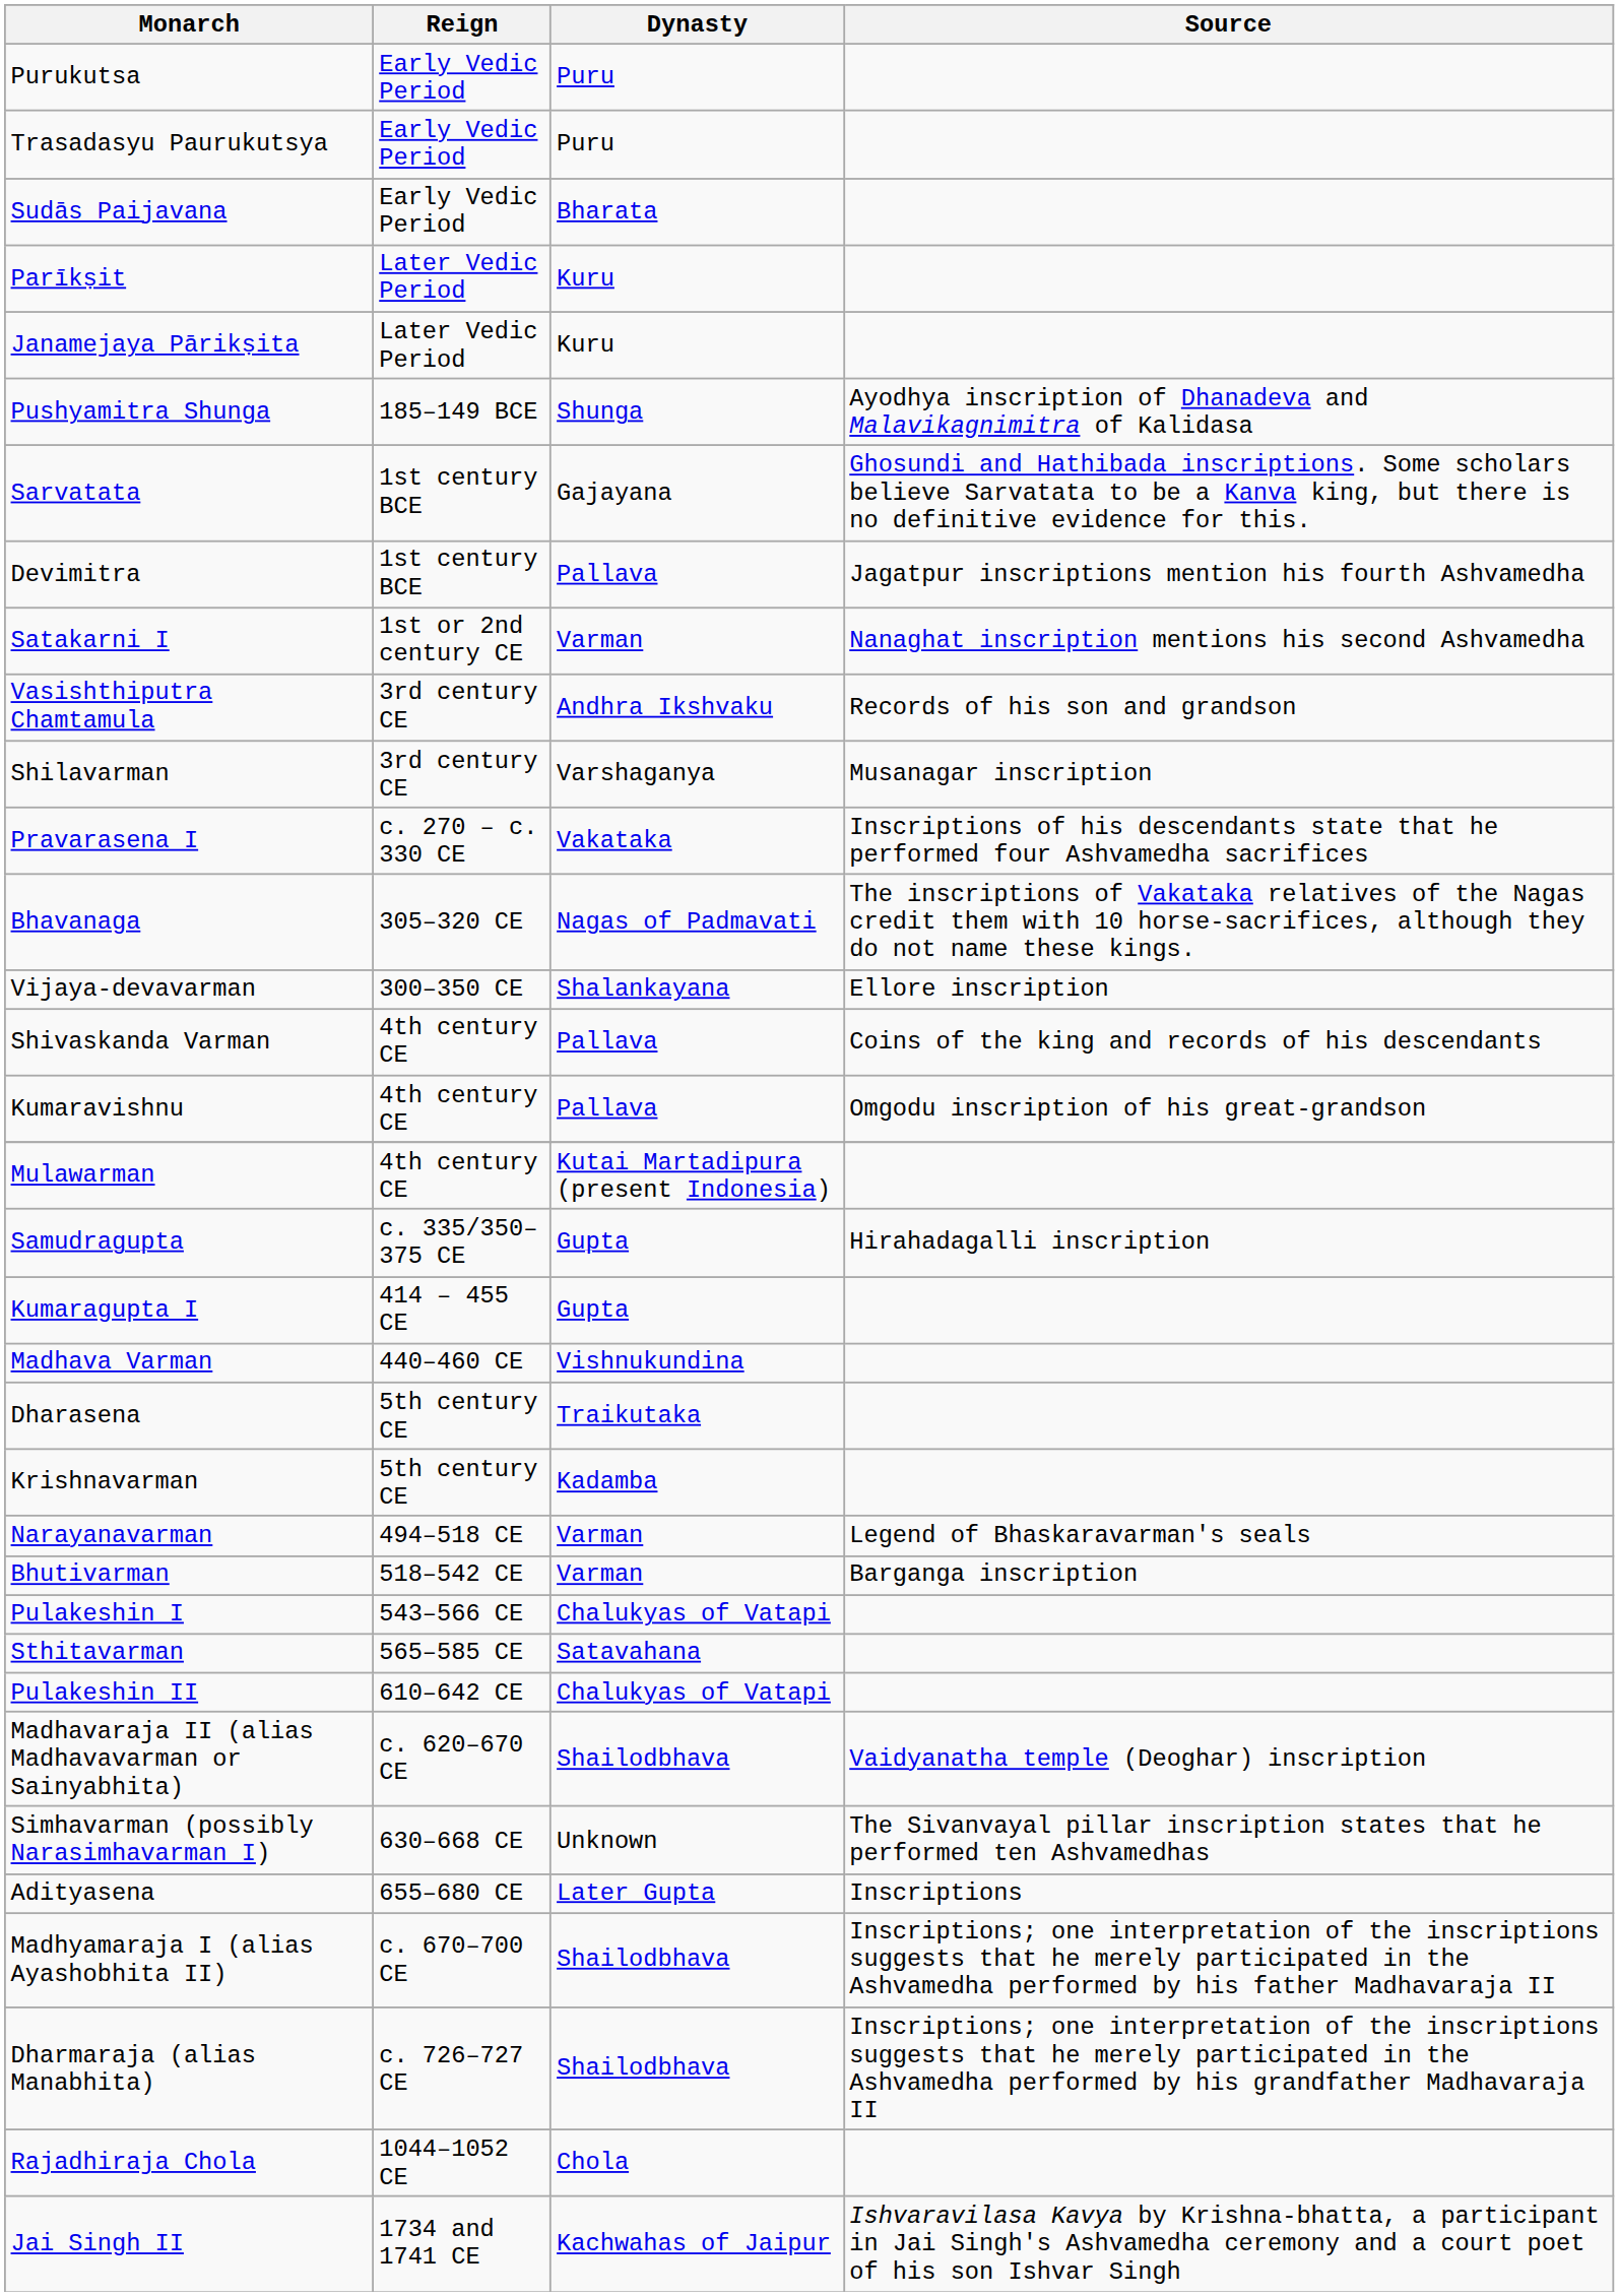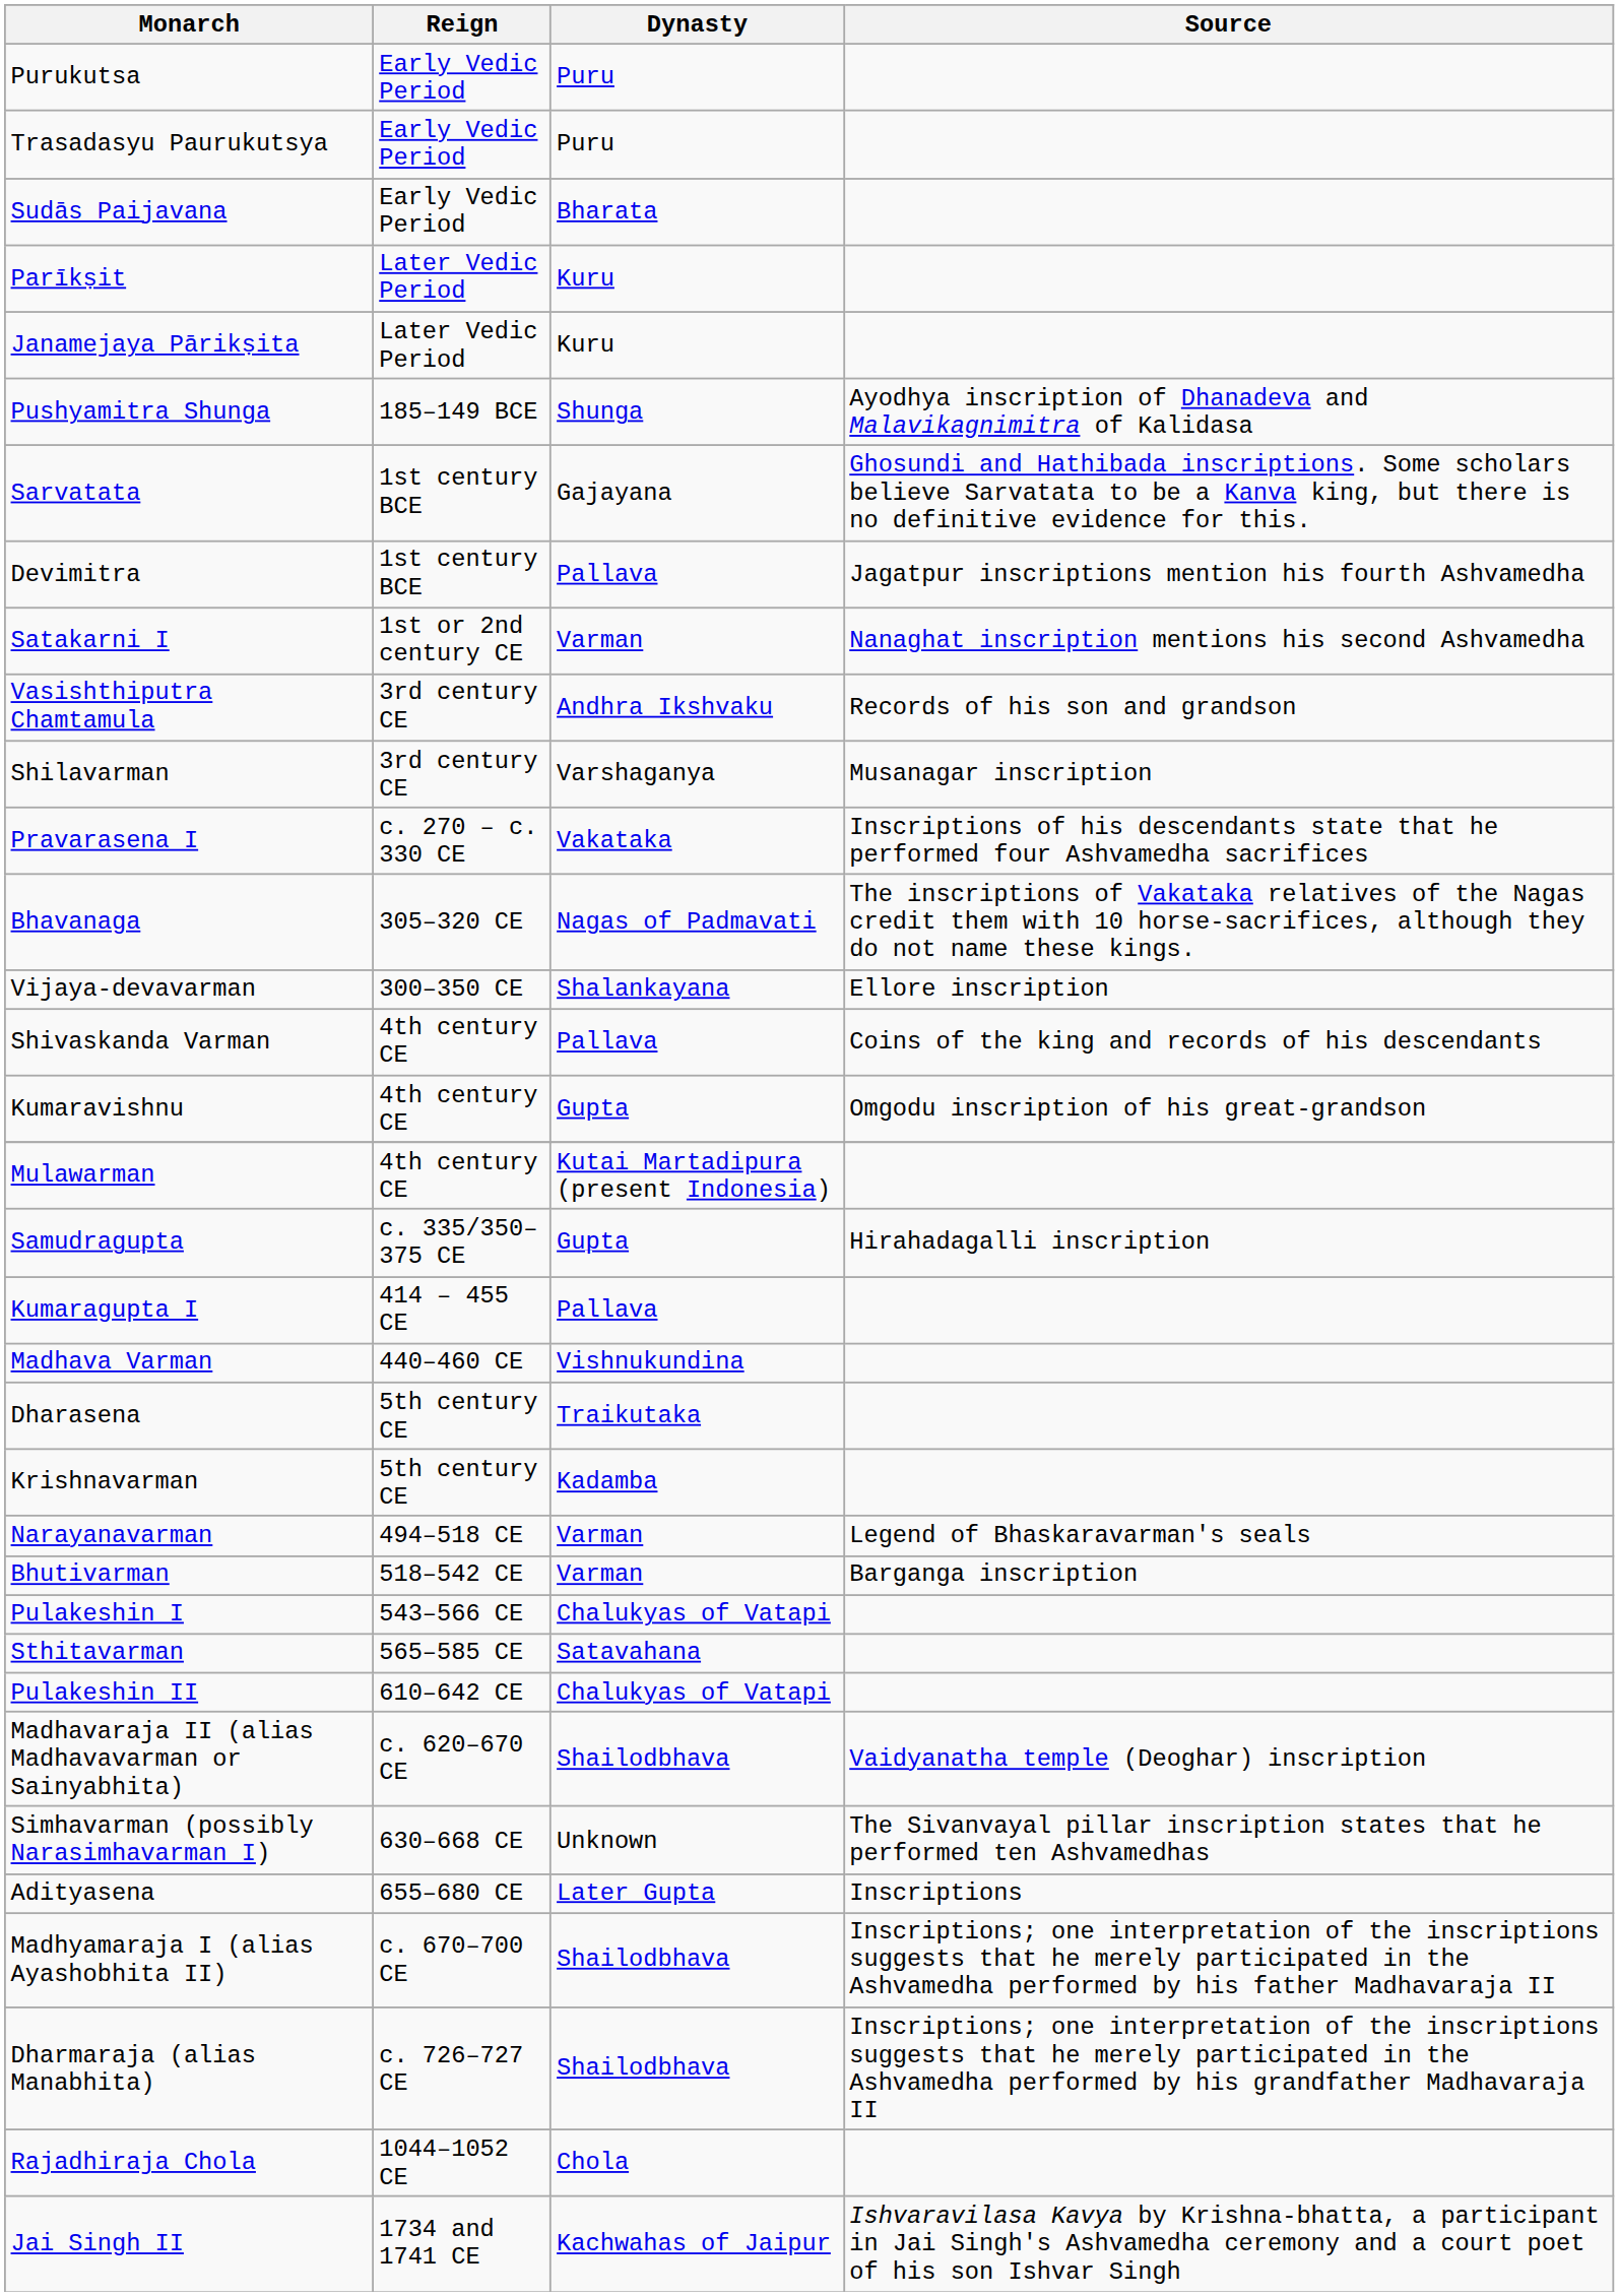Kumaravishnu | Dynasty: Pallava -> Gupta
Kumaragupta I | Dynasty: Gupta -> Pallava
